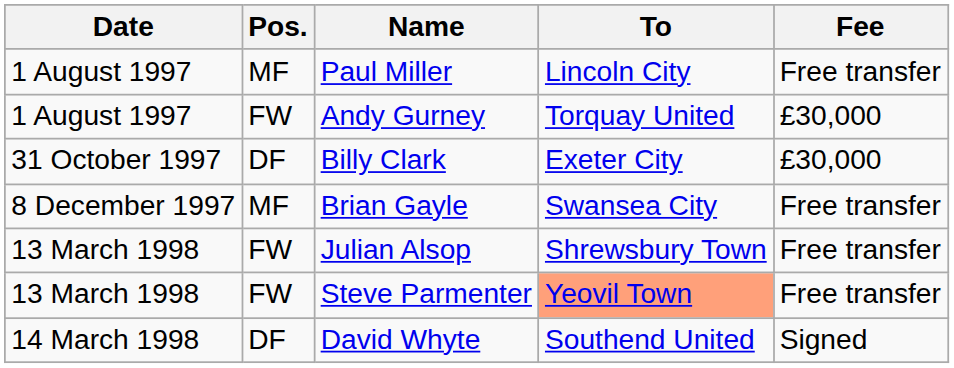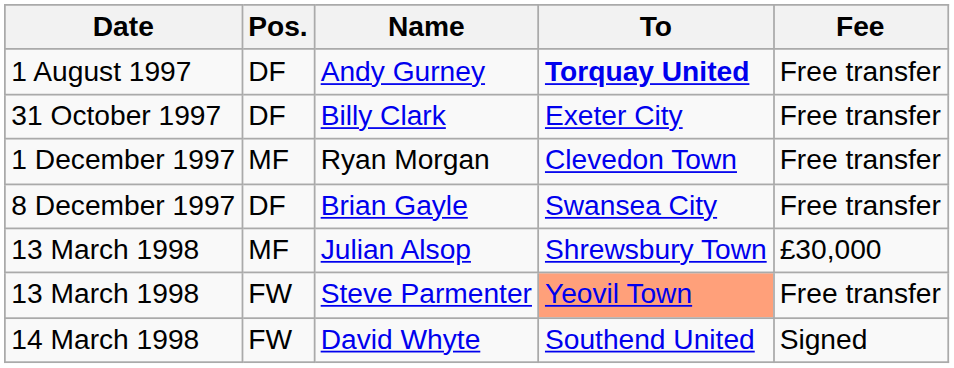- row: 1 August 1997 | MF | Paul Miller | Lincoln City | Free transfer
Andy Gurney | Pos.: FW -> DF
Andy Gurney | To: normal -> bold
Andy Gurney | Fee: £30,000 -> Free transfer
Billy Clark | Fee: £30,000 -> Free transfer
+ row: 1 December 1997 | MF | Ryan Morgan | Clevedon Town | Free transfer
Brian Gayle | Pos.: MF -> DF
Julian Alsop | Pos.: FW -> MF
Julian Alsop | Fee: Free transfer -> £30,000
David Whyte | Pos.: DF -> FW
